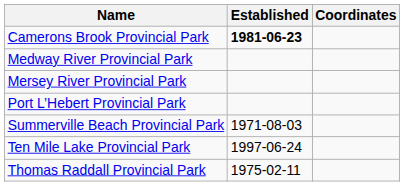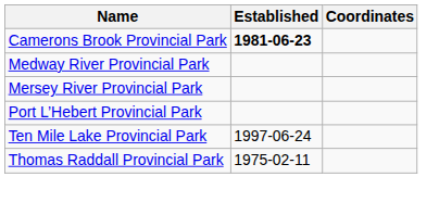- row: Summerville Beach Provincial Park | 1971-08-03
